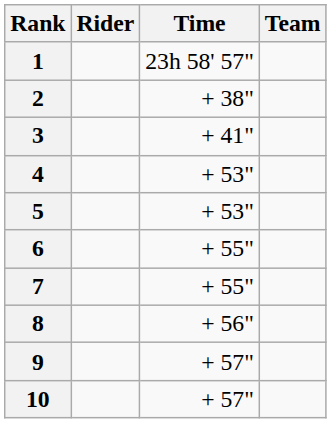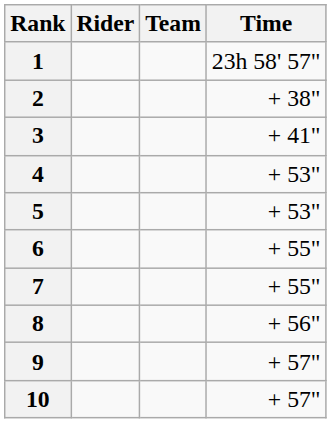columns swapped: Team <-> Time
